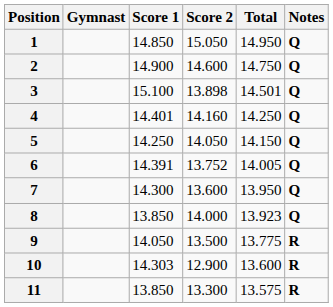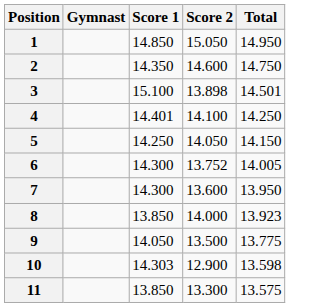- column: Notes | Q | Q | Q | Q | Q | Q | Q | Q | R | R | R
2 | Score 1: 14.900 -> 14.350
4 | Score 2: 14.160 -> 14.100
6 | Score 1: 14.391 -> 14.300
10 | Total: 13.600 -> 13.598
